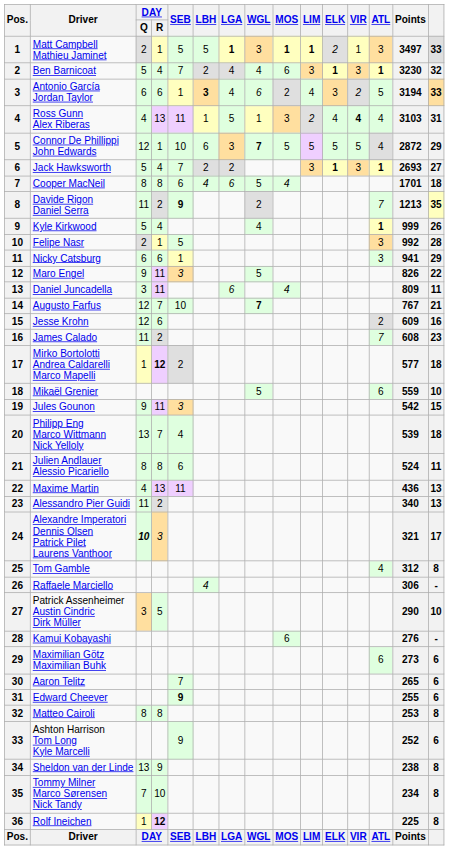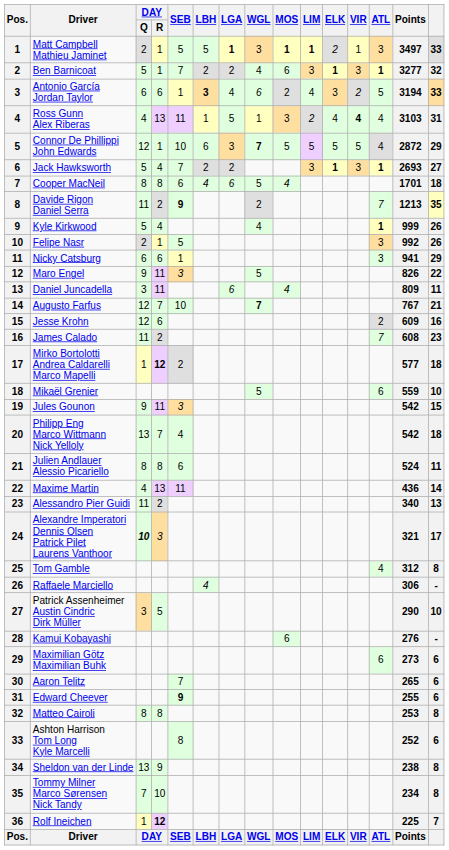Ben Barnicoat | DAY / R: 4 -> 1
Ben Barnicoat | LGA: 4 -> 2
Ben Barnicoat | Points: 3230 -> 3277
Felipe Nasr | column 15: 28 -> 26
Philipp Eng Marco Wittmann Nick Yelloly | Points: 539 -> 542
Maxime Martin | column 15: 13 -> 14
Ashton Harrison Tom Long Kyle Marcelli | SEB: 9 -> 8
Rolf Ineichen | column 15: 8 -> 7
